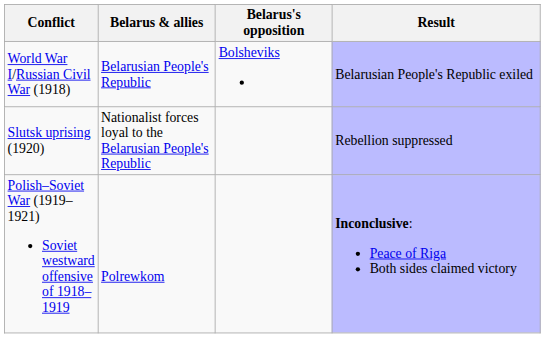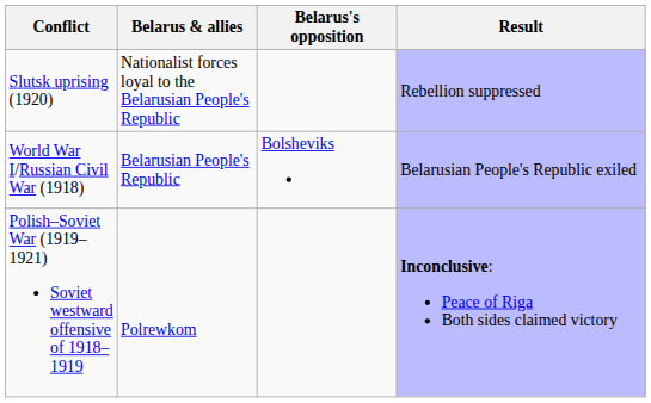rows swapped: World War I/Russian Civil War (1918) <-> Slutsk uprising (1920)
